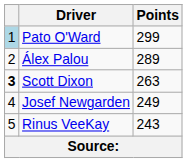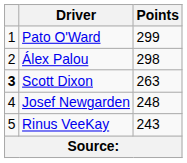Pato O'Ward | column 1: lightblue background -> no background
Álex Palou | Points: 289 -> 298
Josef Newgarden | Points: 249 -> 248
